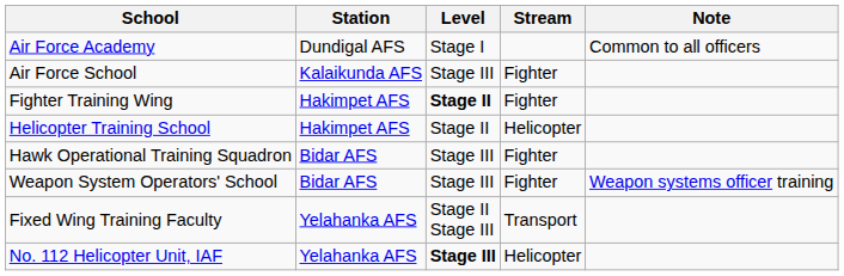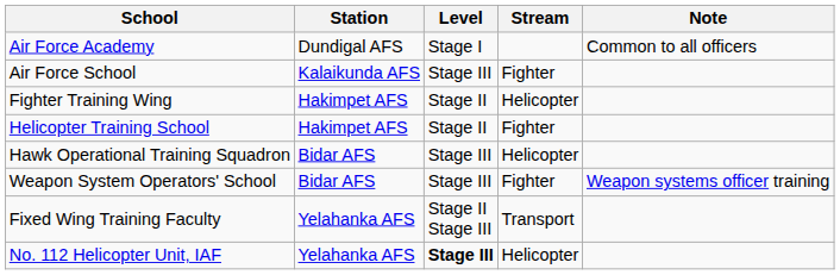Fighter Training Wing | Level: bold -> normal
Fighter Training Wing | Stream: Fighter -> Helicopter
Helicopter Training School | Stream: Helicopter -> Fighter
Hawk Operational Training Squadron | Stream: Fighter -> Helicopter
